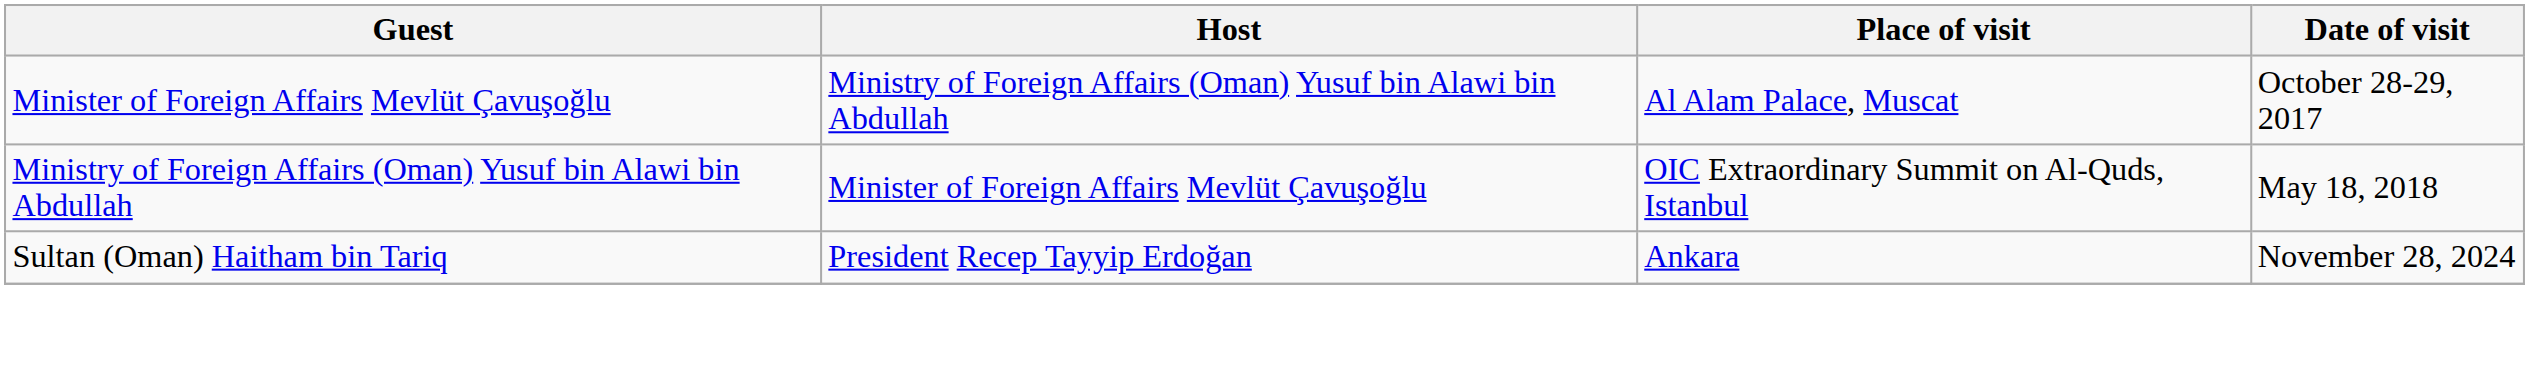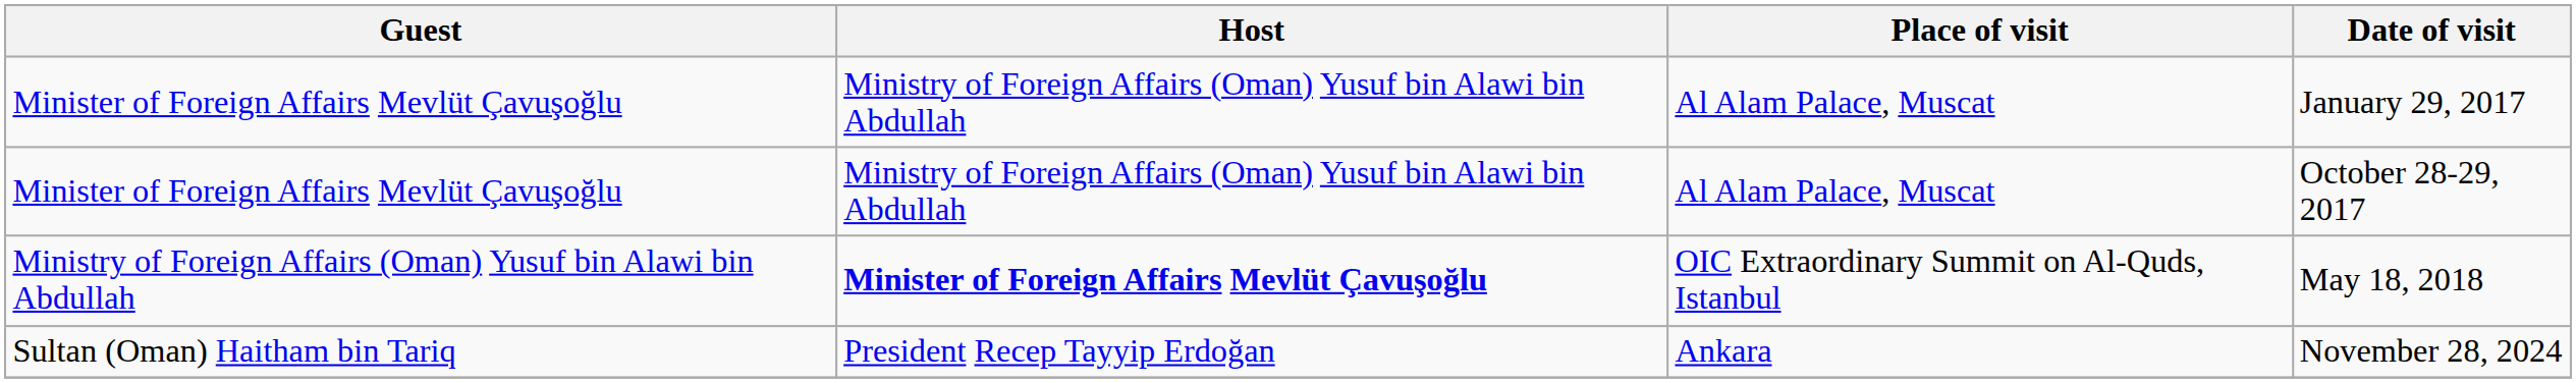+ row: Minister of Foreign Affairs Mevlüt Çavuşoğlu | Ministry of Foreign Affairs (Oman) Yusuf bin Alawi bin Abdullah | Al Alam Palace, Muscat | January 29, 2017
May 18, 2018 | Host: normal -> bold
